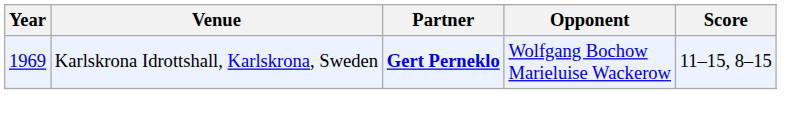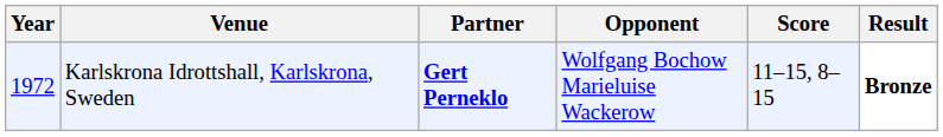+ column: Result | Bronze
Karlskrona Idrottshall, Karlskrona, Sweden | Year: 1969 -> 1972
